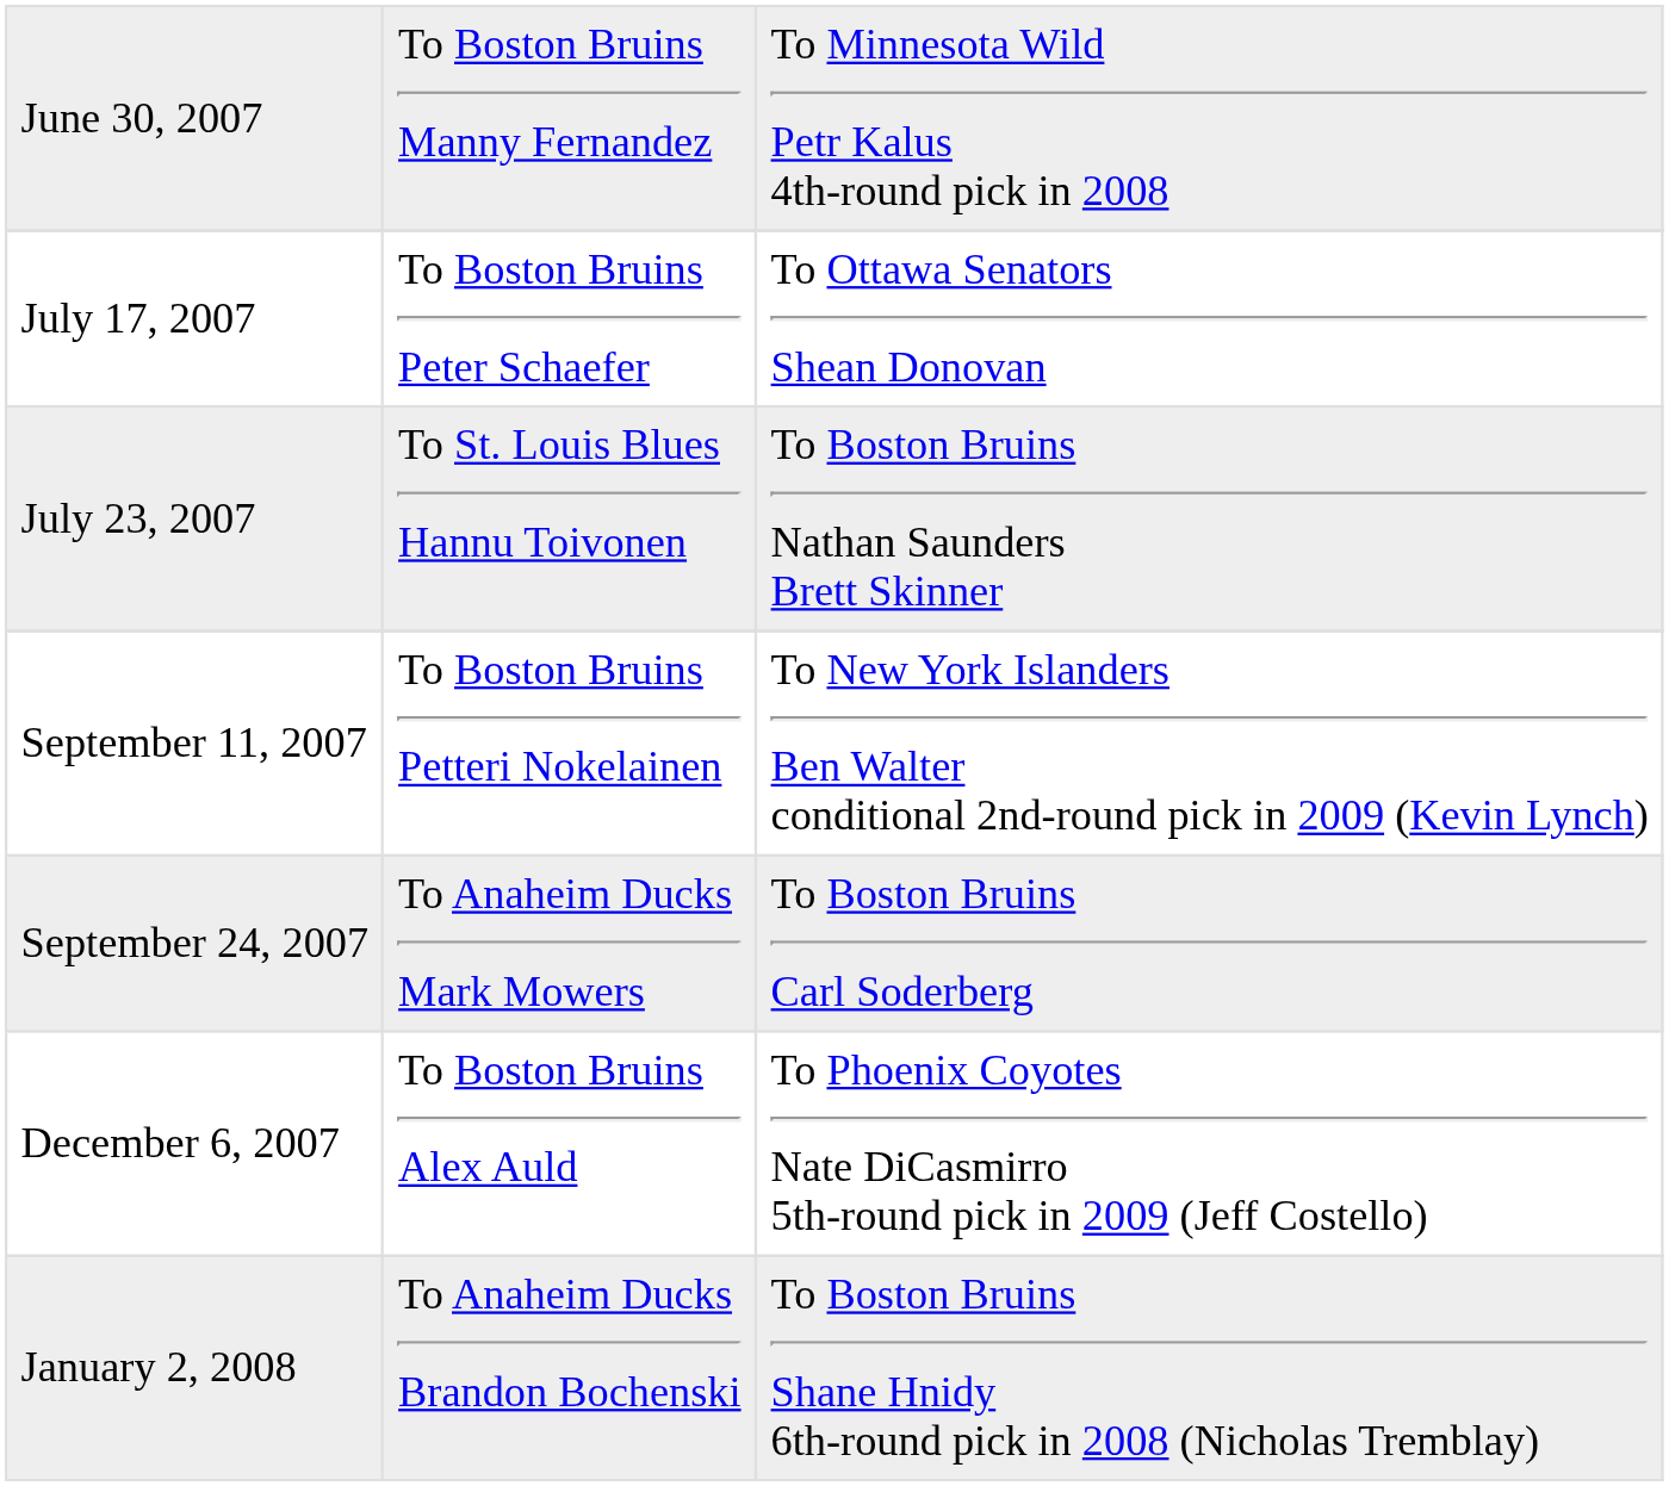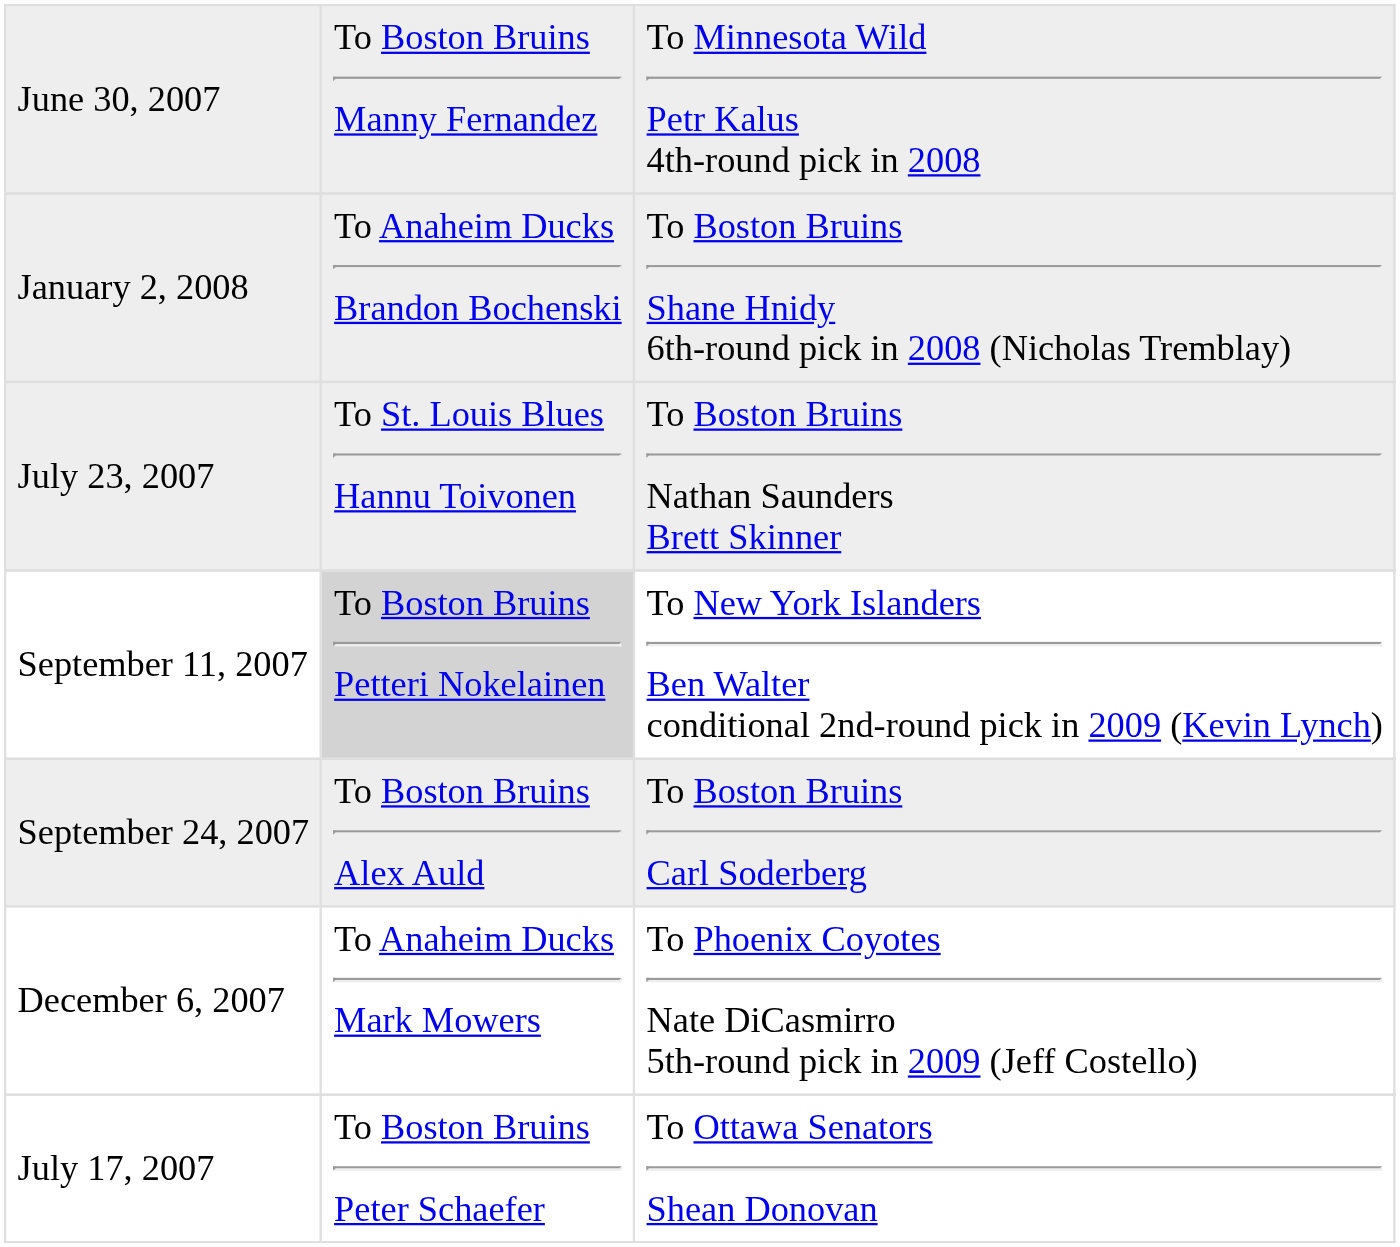rows swapped: July 17, 2007 <-> January 2, 2008
September 11, 2007 | column 2: no background -> lightgrey background
September 24, 2007 | column 2: To Anaheim Ducks Mark Mowers -> To Boston Bruins Alex Auld
December 6, 2007 | column 2: To Boston Bruins Alex Auld -> To Anaheim Ducks Mark Mowers
